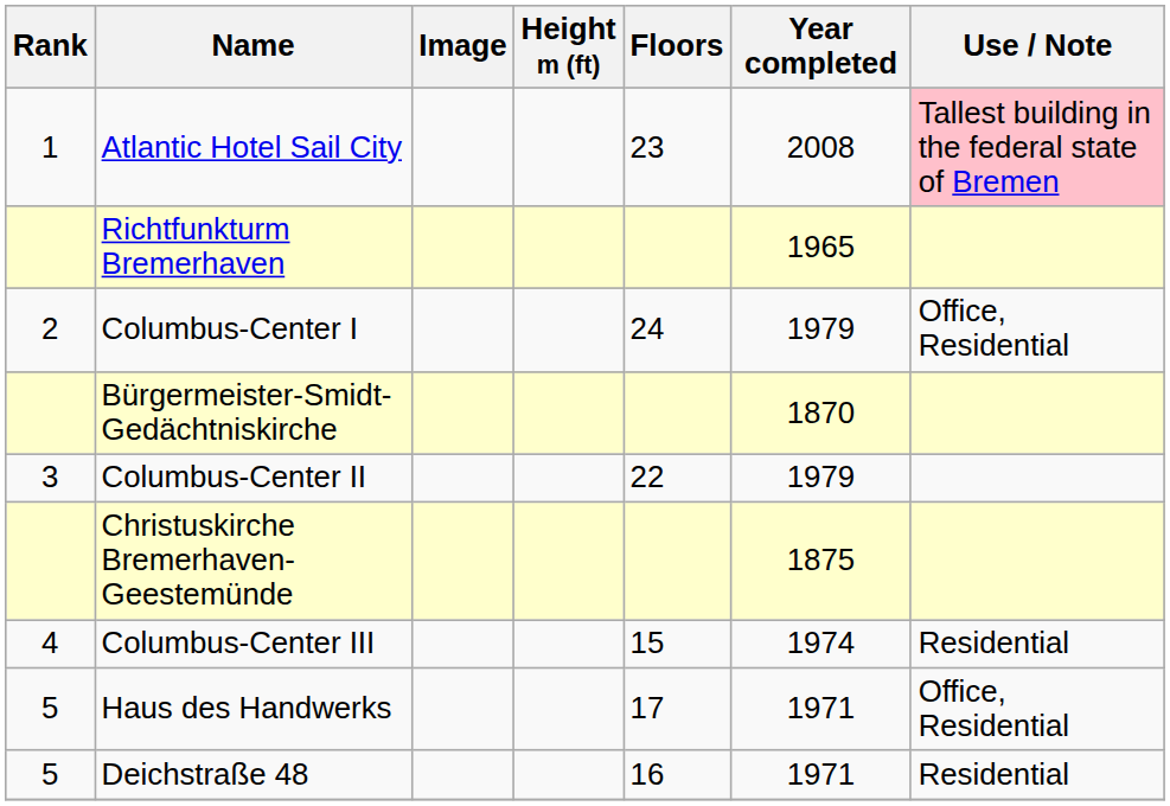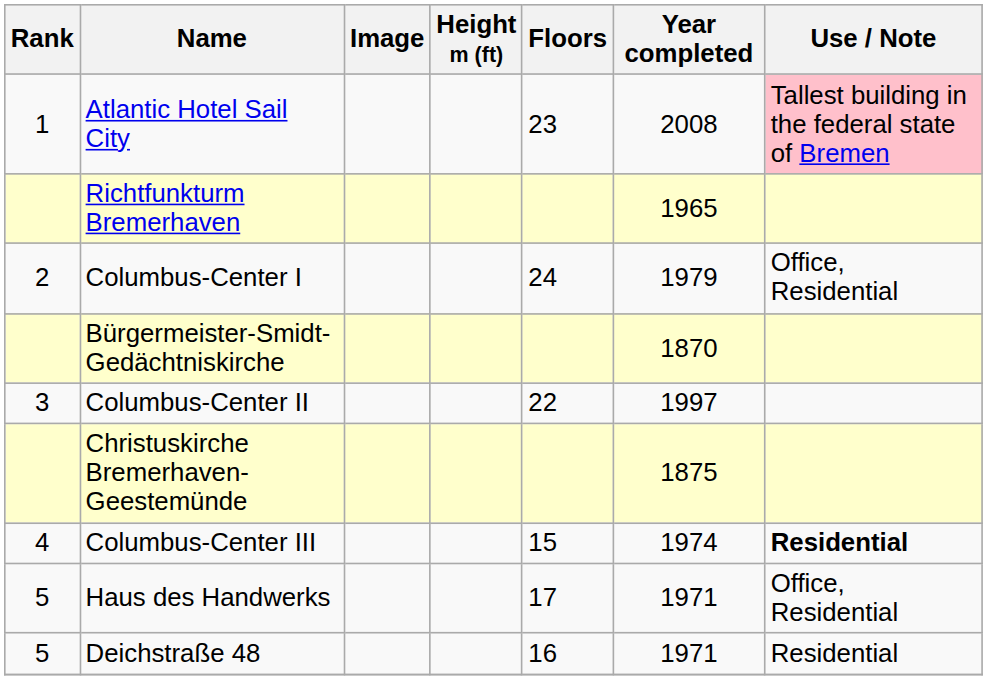Columbus-Center II | Year completed: 1979 -> 1997
Columbus-Center III | Use / Note: normal -> bold
